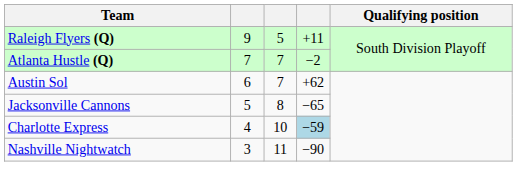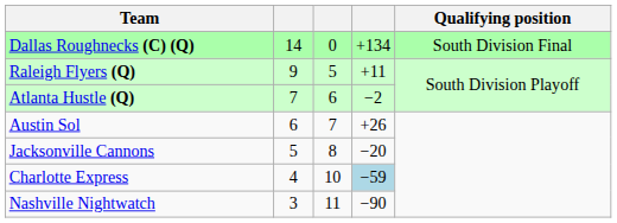+ row: Dallas Roughnecks (C) (Q) | 14 | 0 | +134 | South Division Final
Atlanta Hustle (Q) | column 3: 7 -> 6
Austin Sol | column 4: +62 -> +26
Jacksonville Cannons | column 4: −65 -> −20
